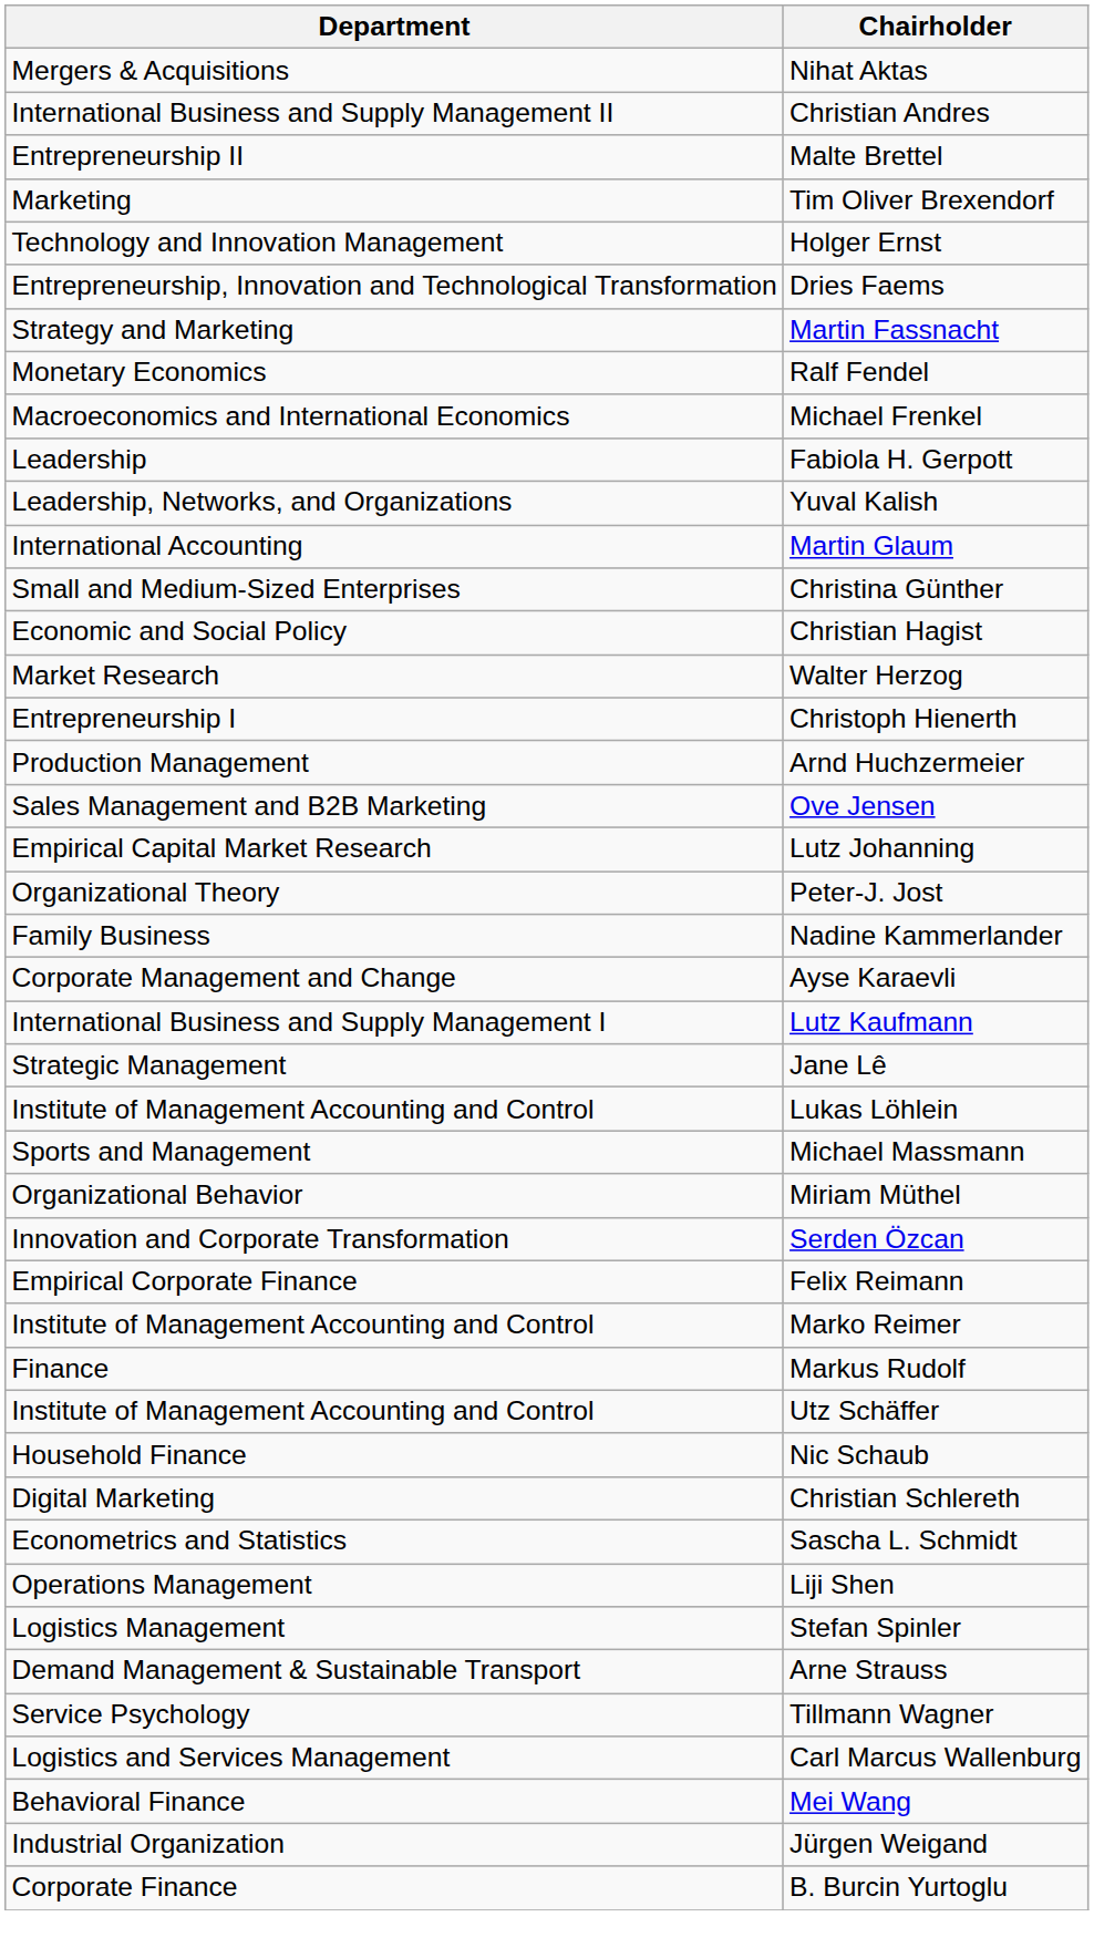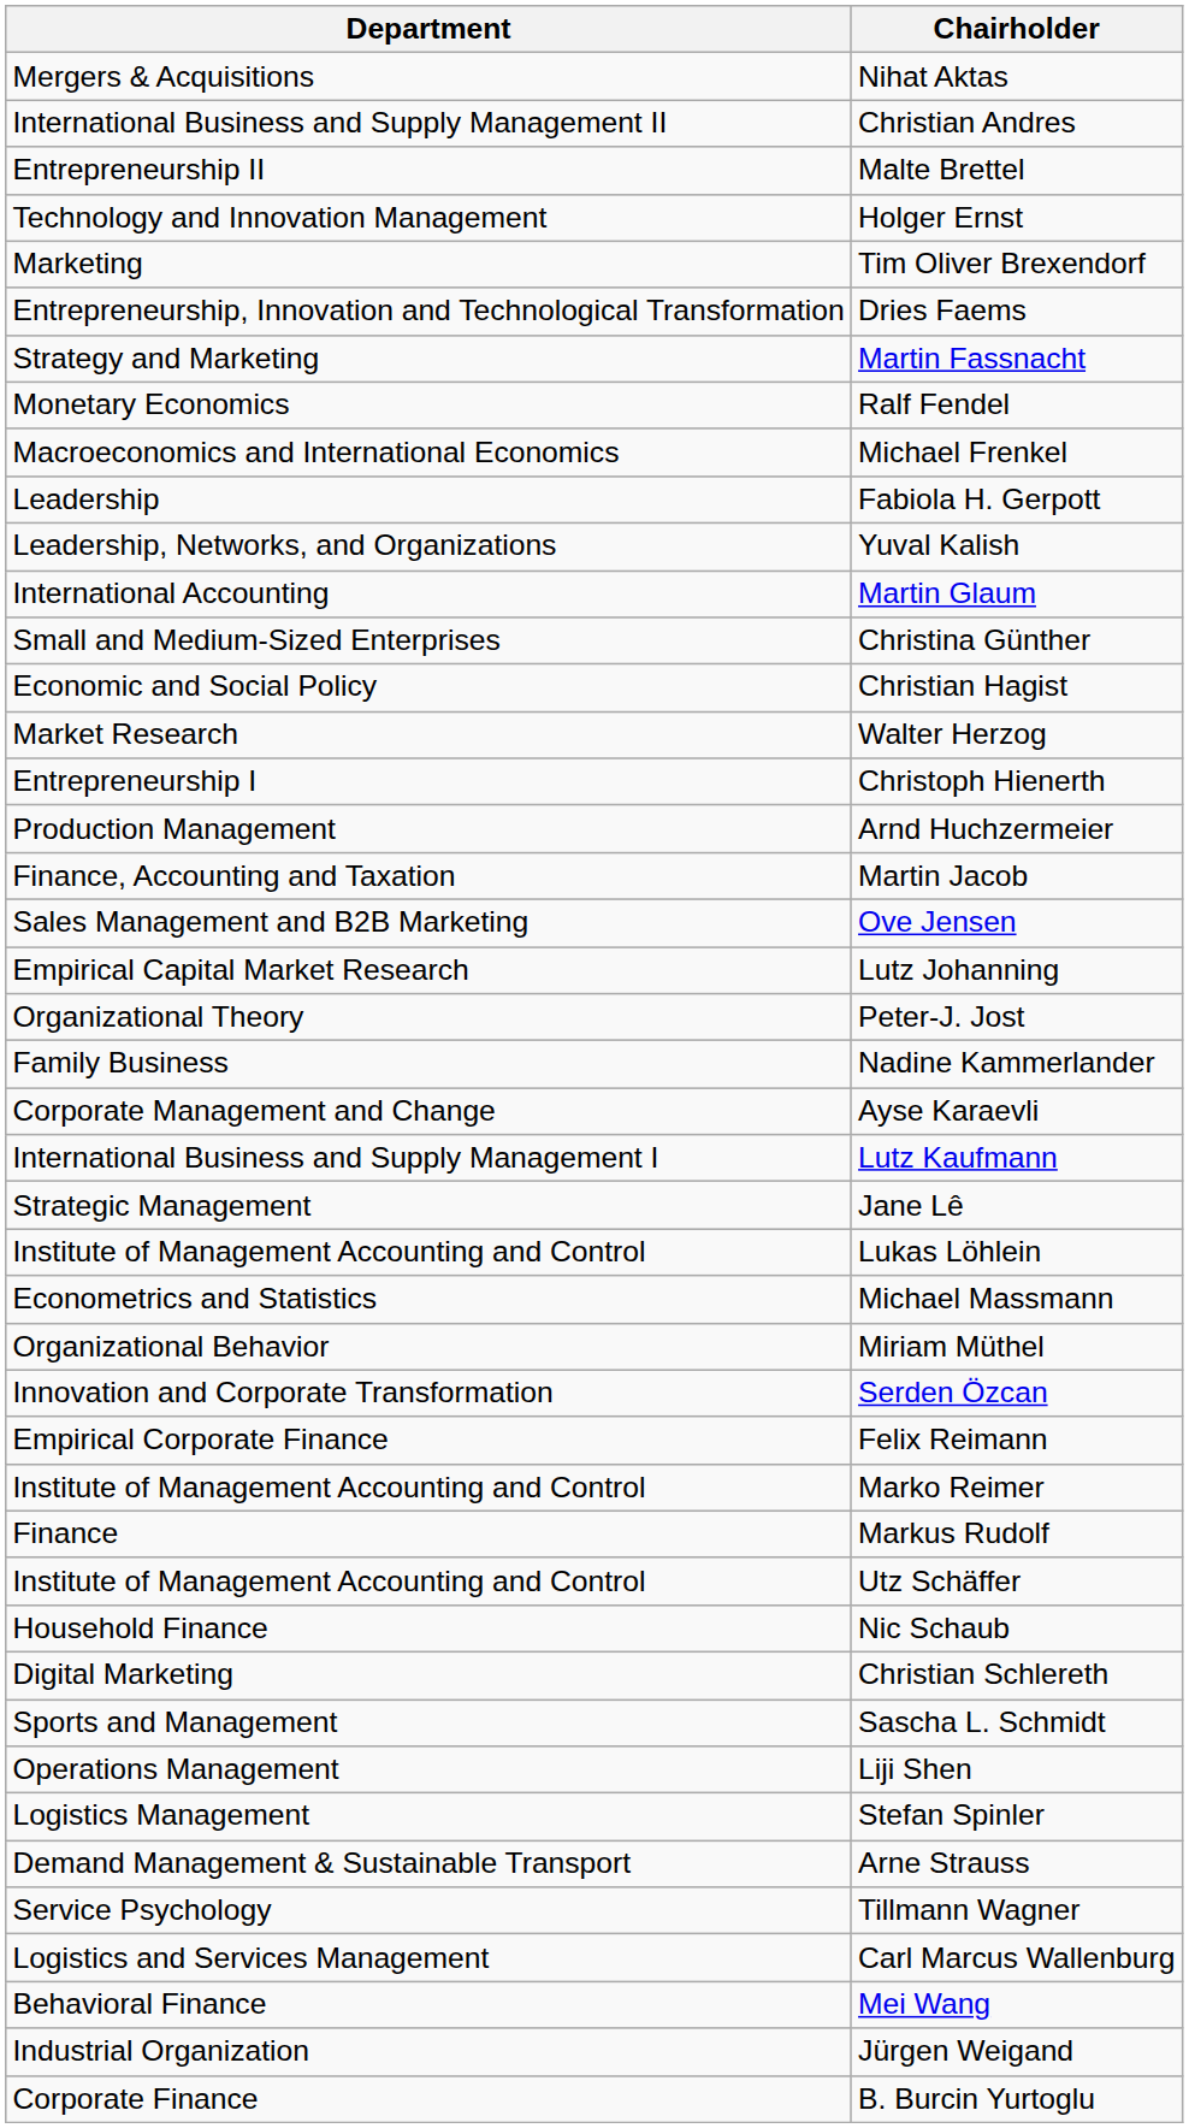rows swapped: Tim Oliver Brexendorf <-> Holger Ernst
+ row: Finance, Accounting and Taxation | Martin Jacob
Michael Massmann | Department: Sports and Management -> Econometrics and Statistics
Sascha L. Schmidt | Department: Econometrics and Statistics -> Sports and Management
